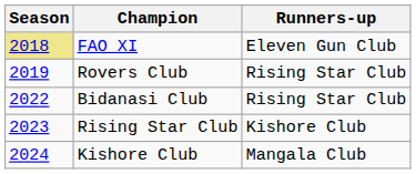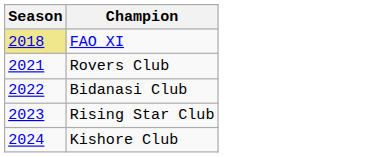- column: Runners-up | Eleven Gun Club | Rising Star Club | Rising Star Club | Kishore Club | Mangala Club
Rovers Club | Season: 2019 -> 2021
